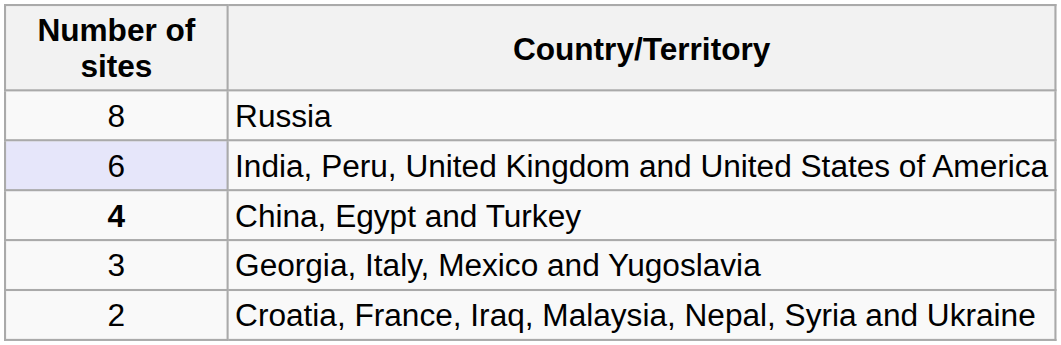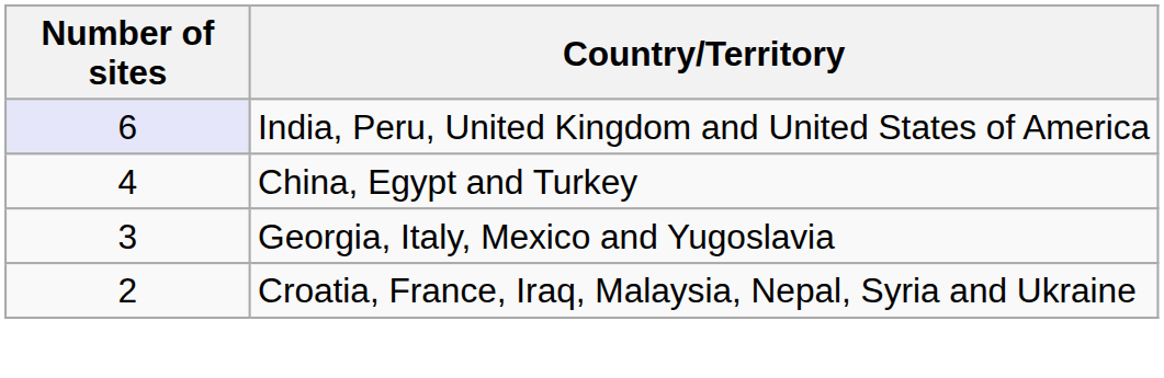- row: 8 | Russia
China, Egypt and Turkey | Number of sites: bold -> normal
